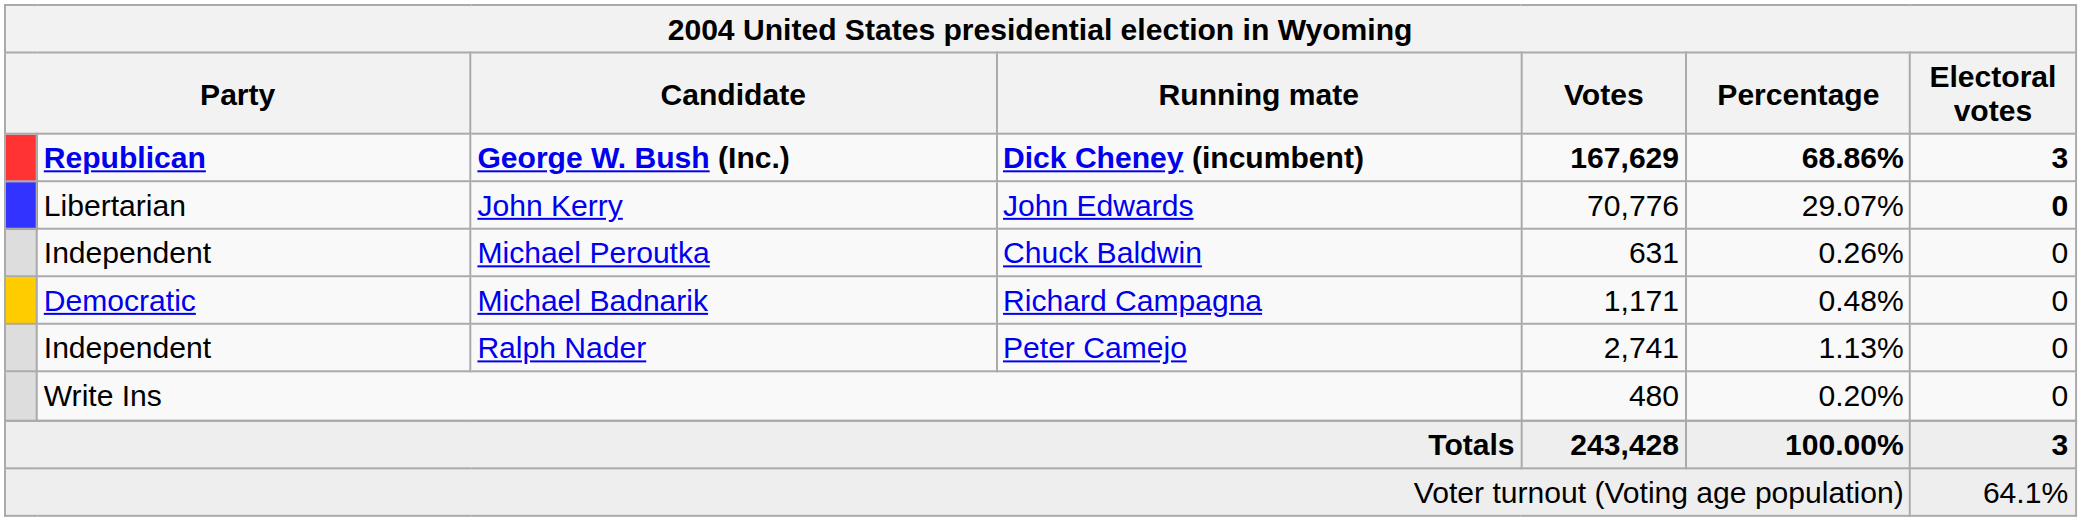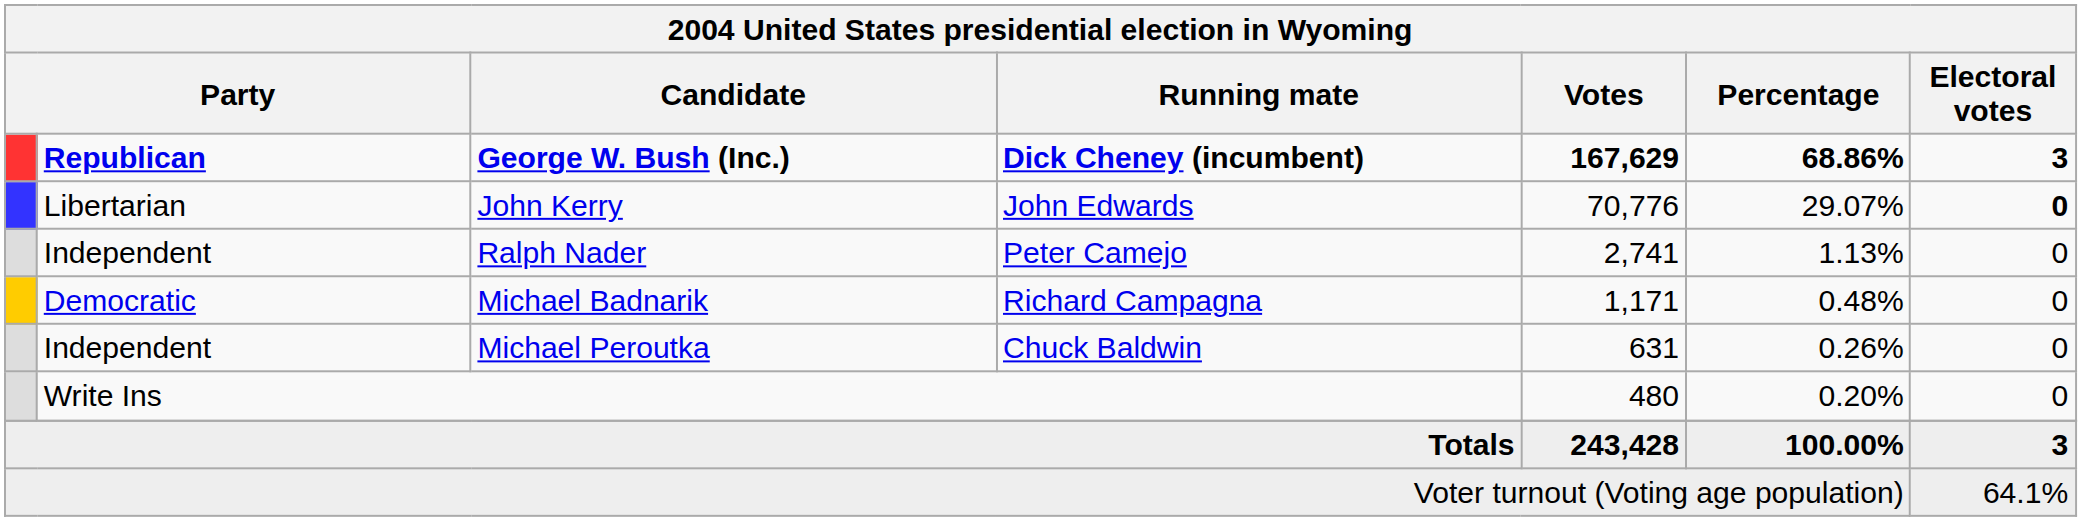rows swapped: Ralph Nader <-> Michael Peroutka
